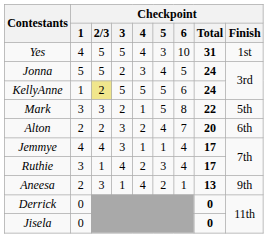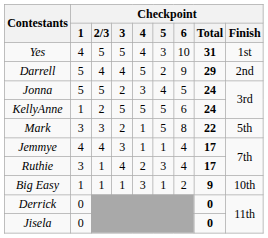+ row: Darrell | 5 | 4 | 4 | 5 | 2 | 9 | 29 | 2nd
KellyAnne | Checkpoint / 2/3: khaki background -> no background
- row: Alton | 2 | 2 | 3 | 2 | 4 | 7 | 20 | 6th
- row: Aneesa | 2 | 3 | 1 | 4 | 2 | 1 | 13 | 9th
+ row: Big Easy | 1 | 1 | 1 | 3 | 1 | 2 | 9 | 10th
